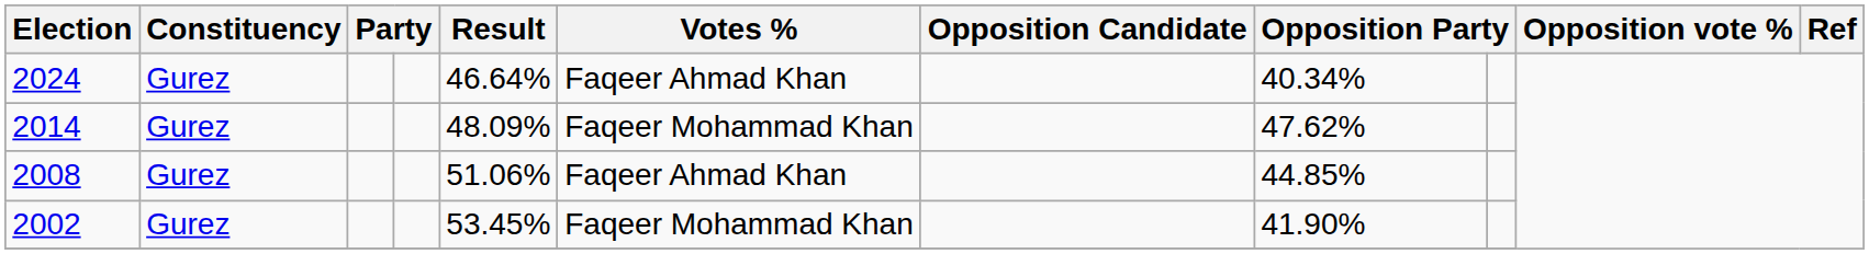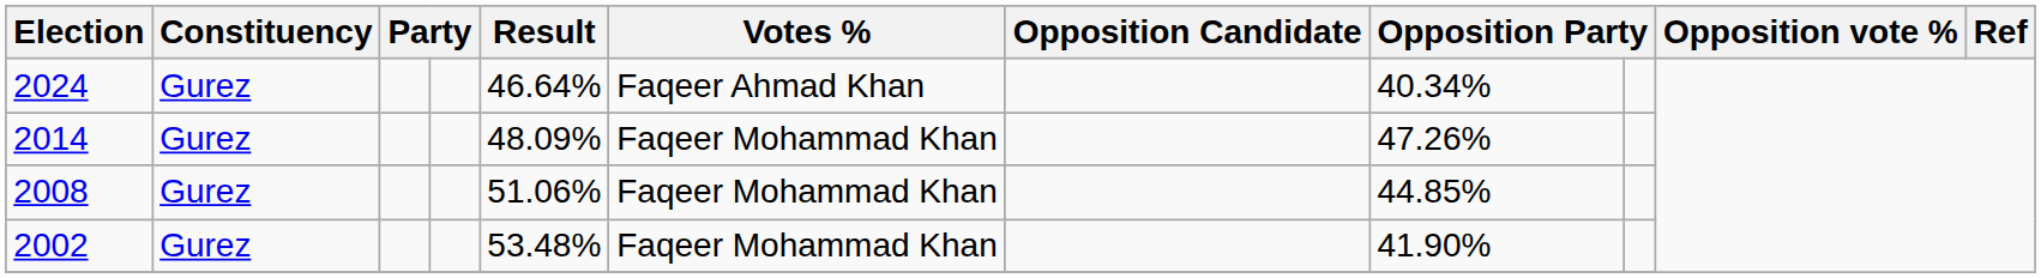2014 | column 8: 47.62% -> 47.26%
2008 | Votes %: Faqeer Ahmad Khan -> Faqeer Mohammad Khan
2002 | Result: 53.45% -> 53.48%
